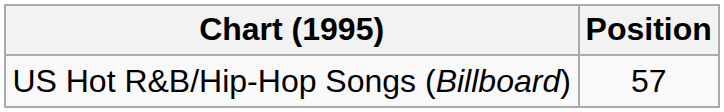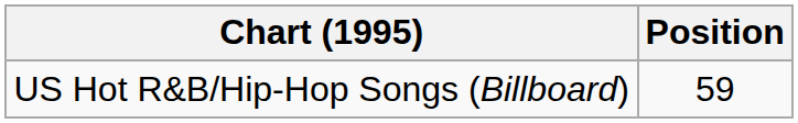US Hot R&B/Hip-Hop Songs (Billboard) | Position: 57 -> 59
